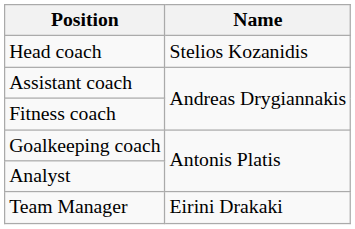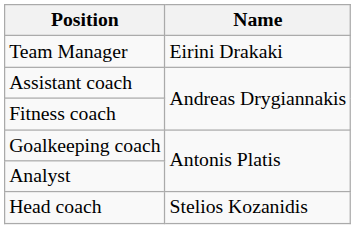rows swapped: Head coach <-> Team Manager
